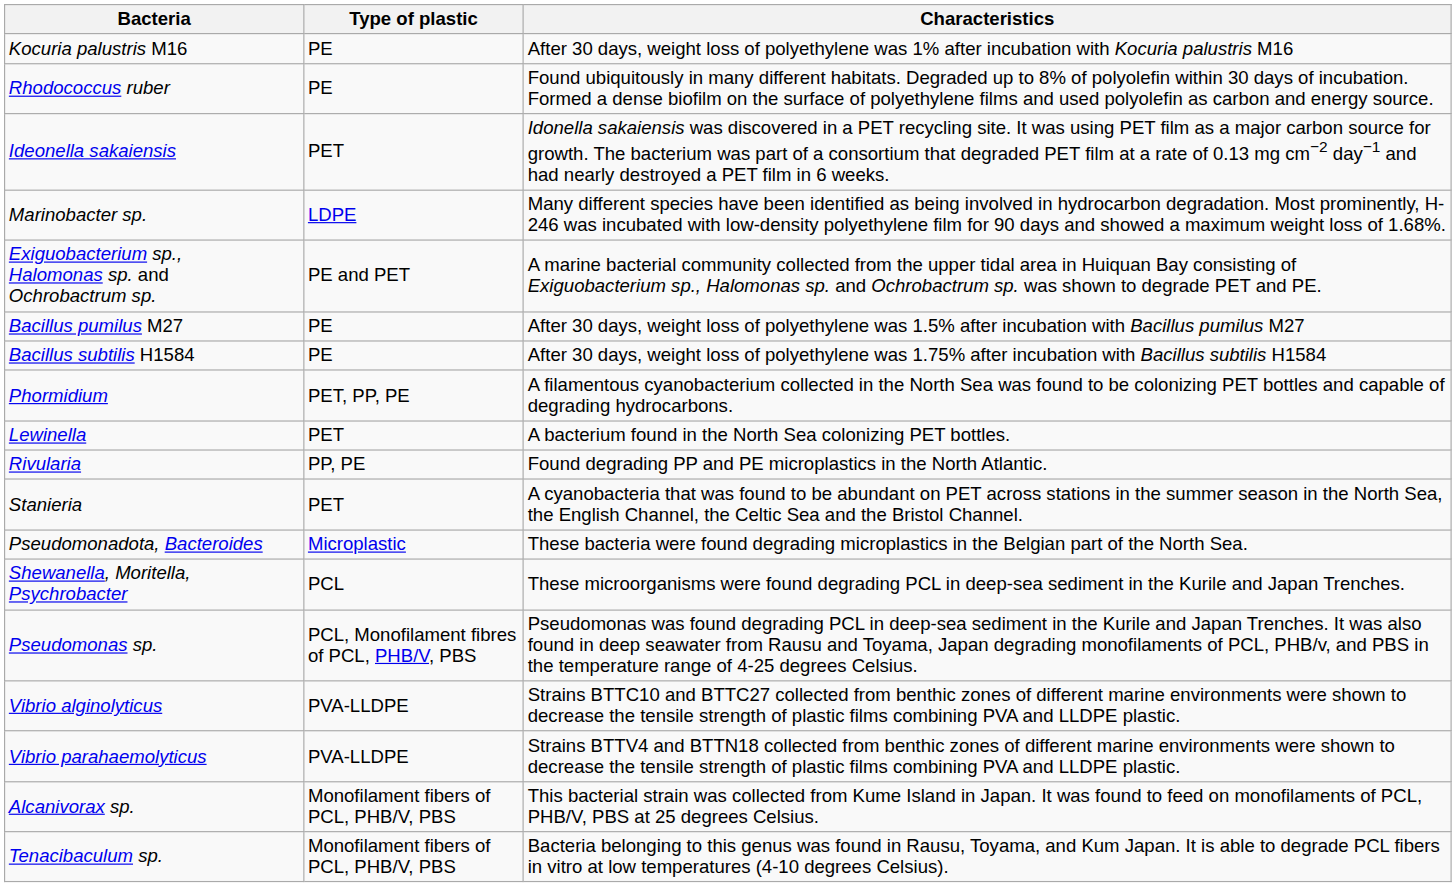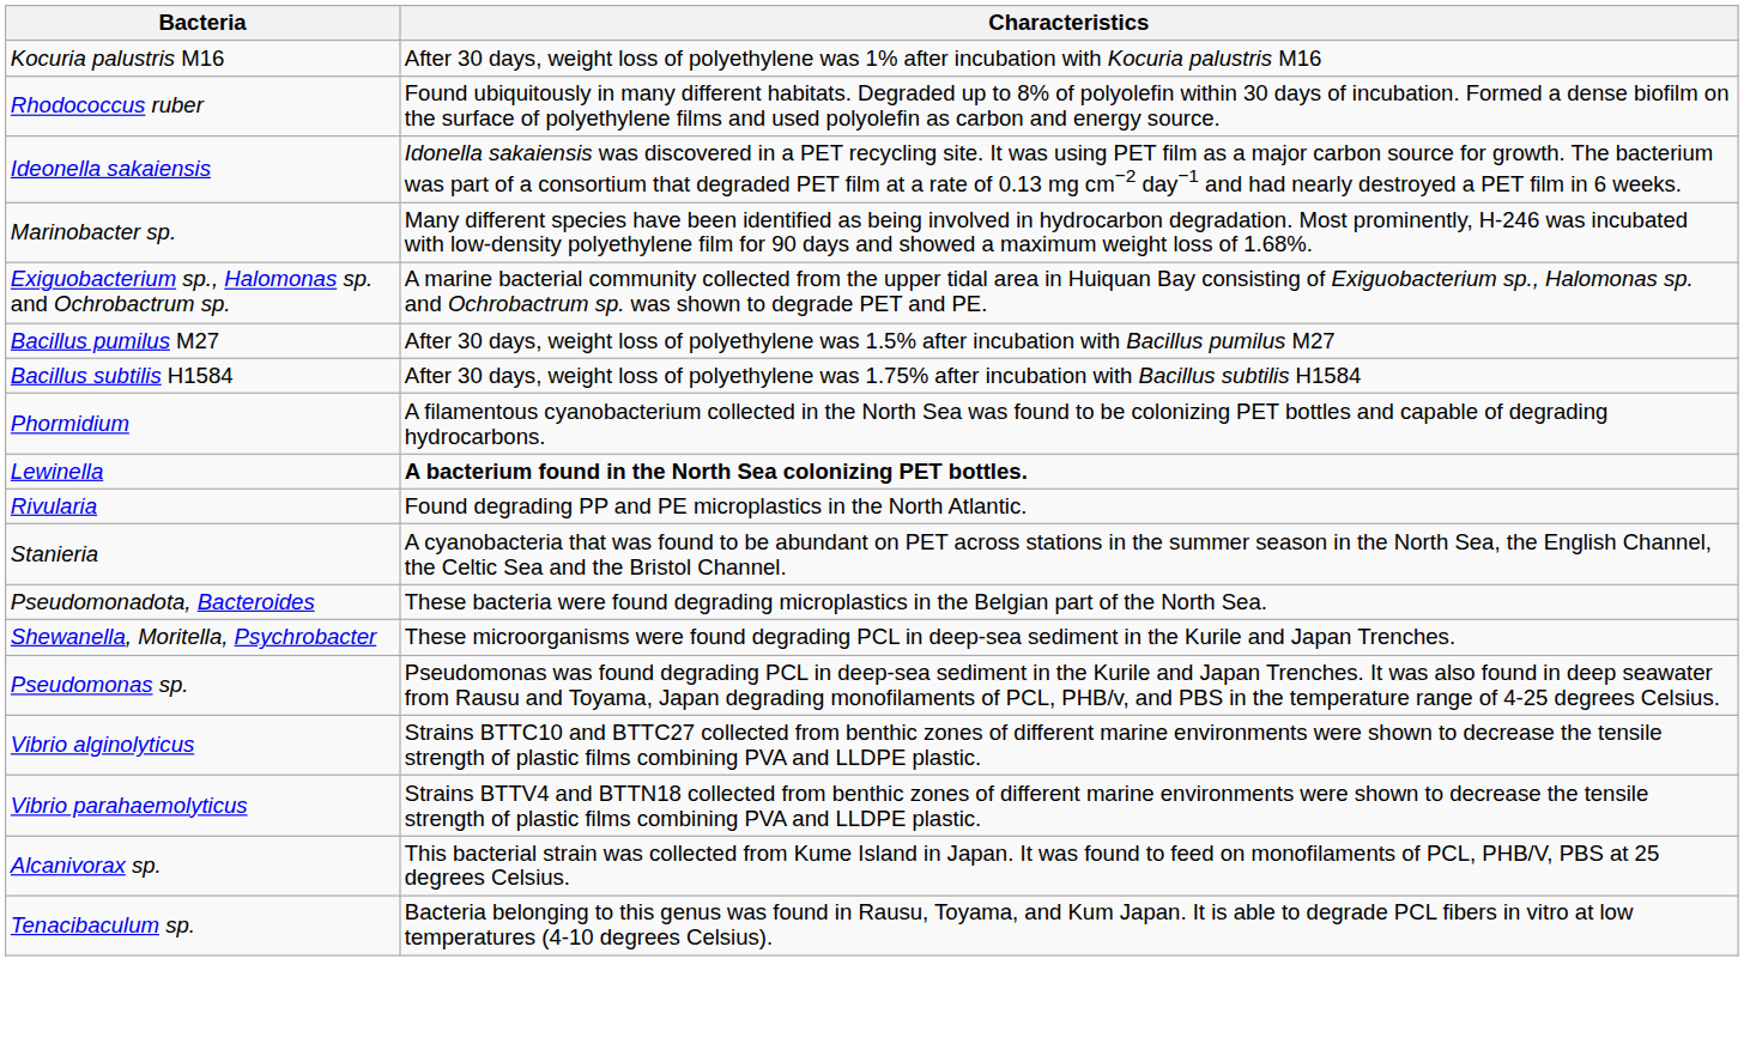- column: Type of plastic | PE | PE | PET | LDPE | PE and PET | PE | PE | PET, PP, PE | PET | PP, PE | PET | Microplastic | PCL | PCL, Monofilament fibres of PCL, PHB/V, PBS | PVA-LLDPE | PVA-LLDPE | Monofilament fibers of PCL, PHB/V, PBS | Monofilament fibers of PCL, PHB/V, PBS
Lewinella | Characteristics: normal -> bold
